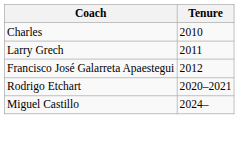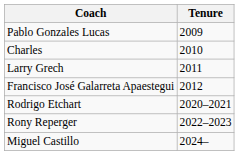+ row: Pablo Gonzales Lucas | 2009
+ row: Rony Reperger | 2022–2023
